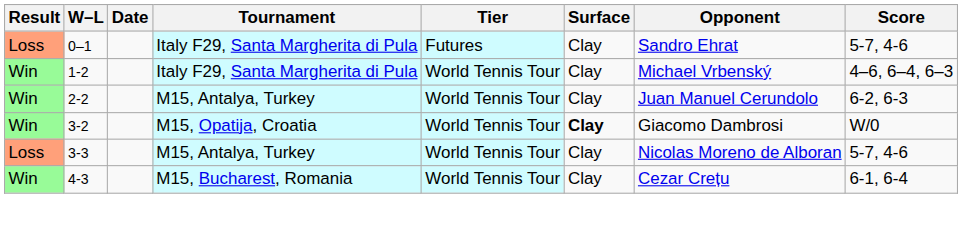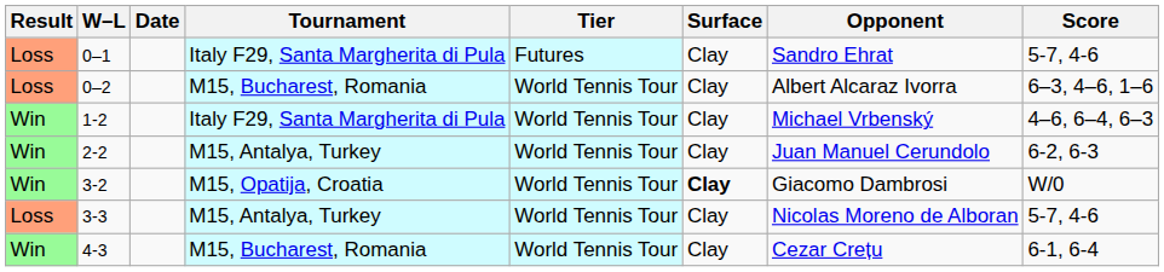+ row: Loss | 0–2 | M15, Bucharest, Romania | World Tennis Tour | Clay | Albert Alcaraz Ivorra | 6–3, 4–6, 1–6
